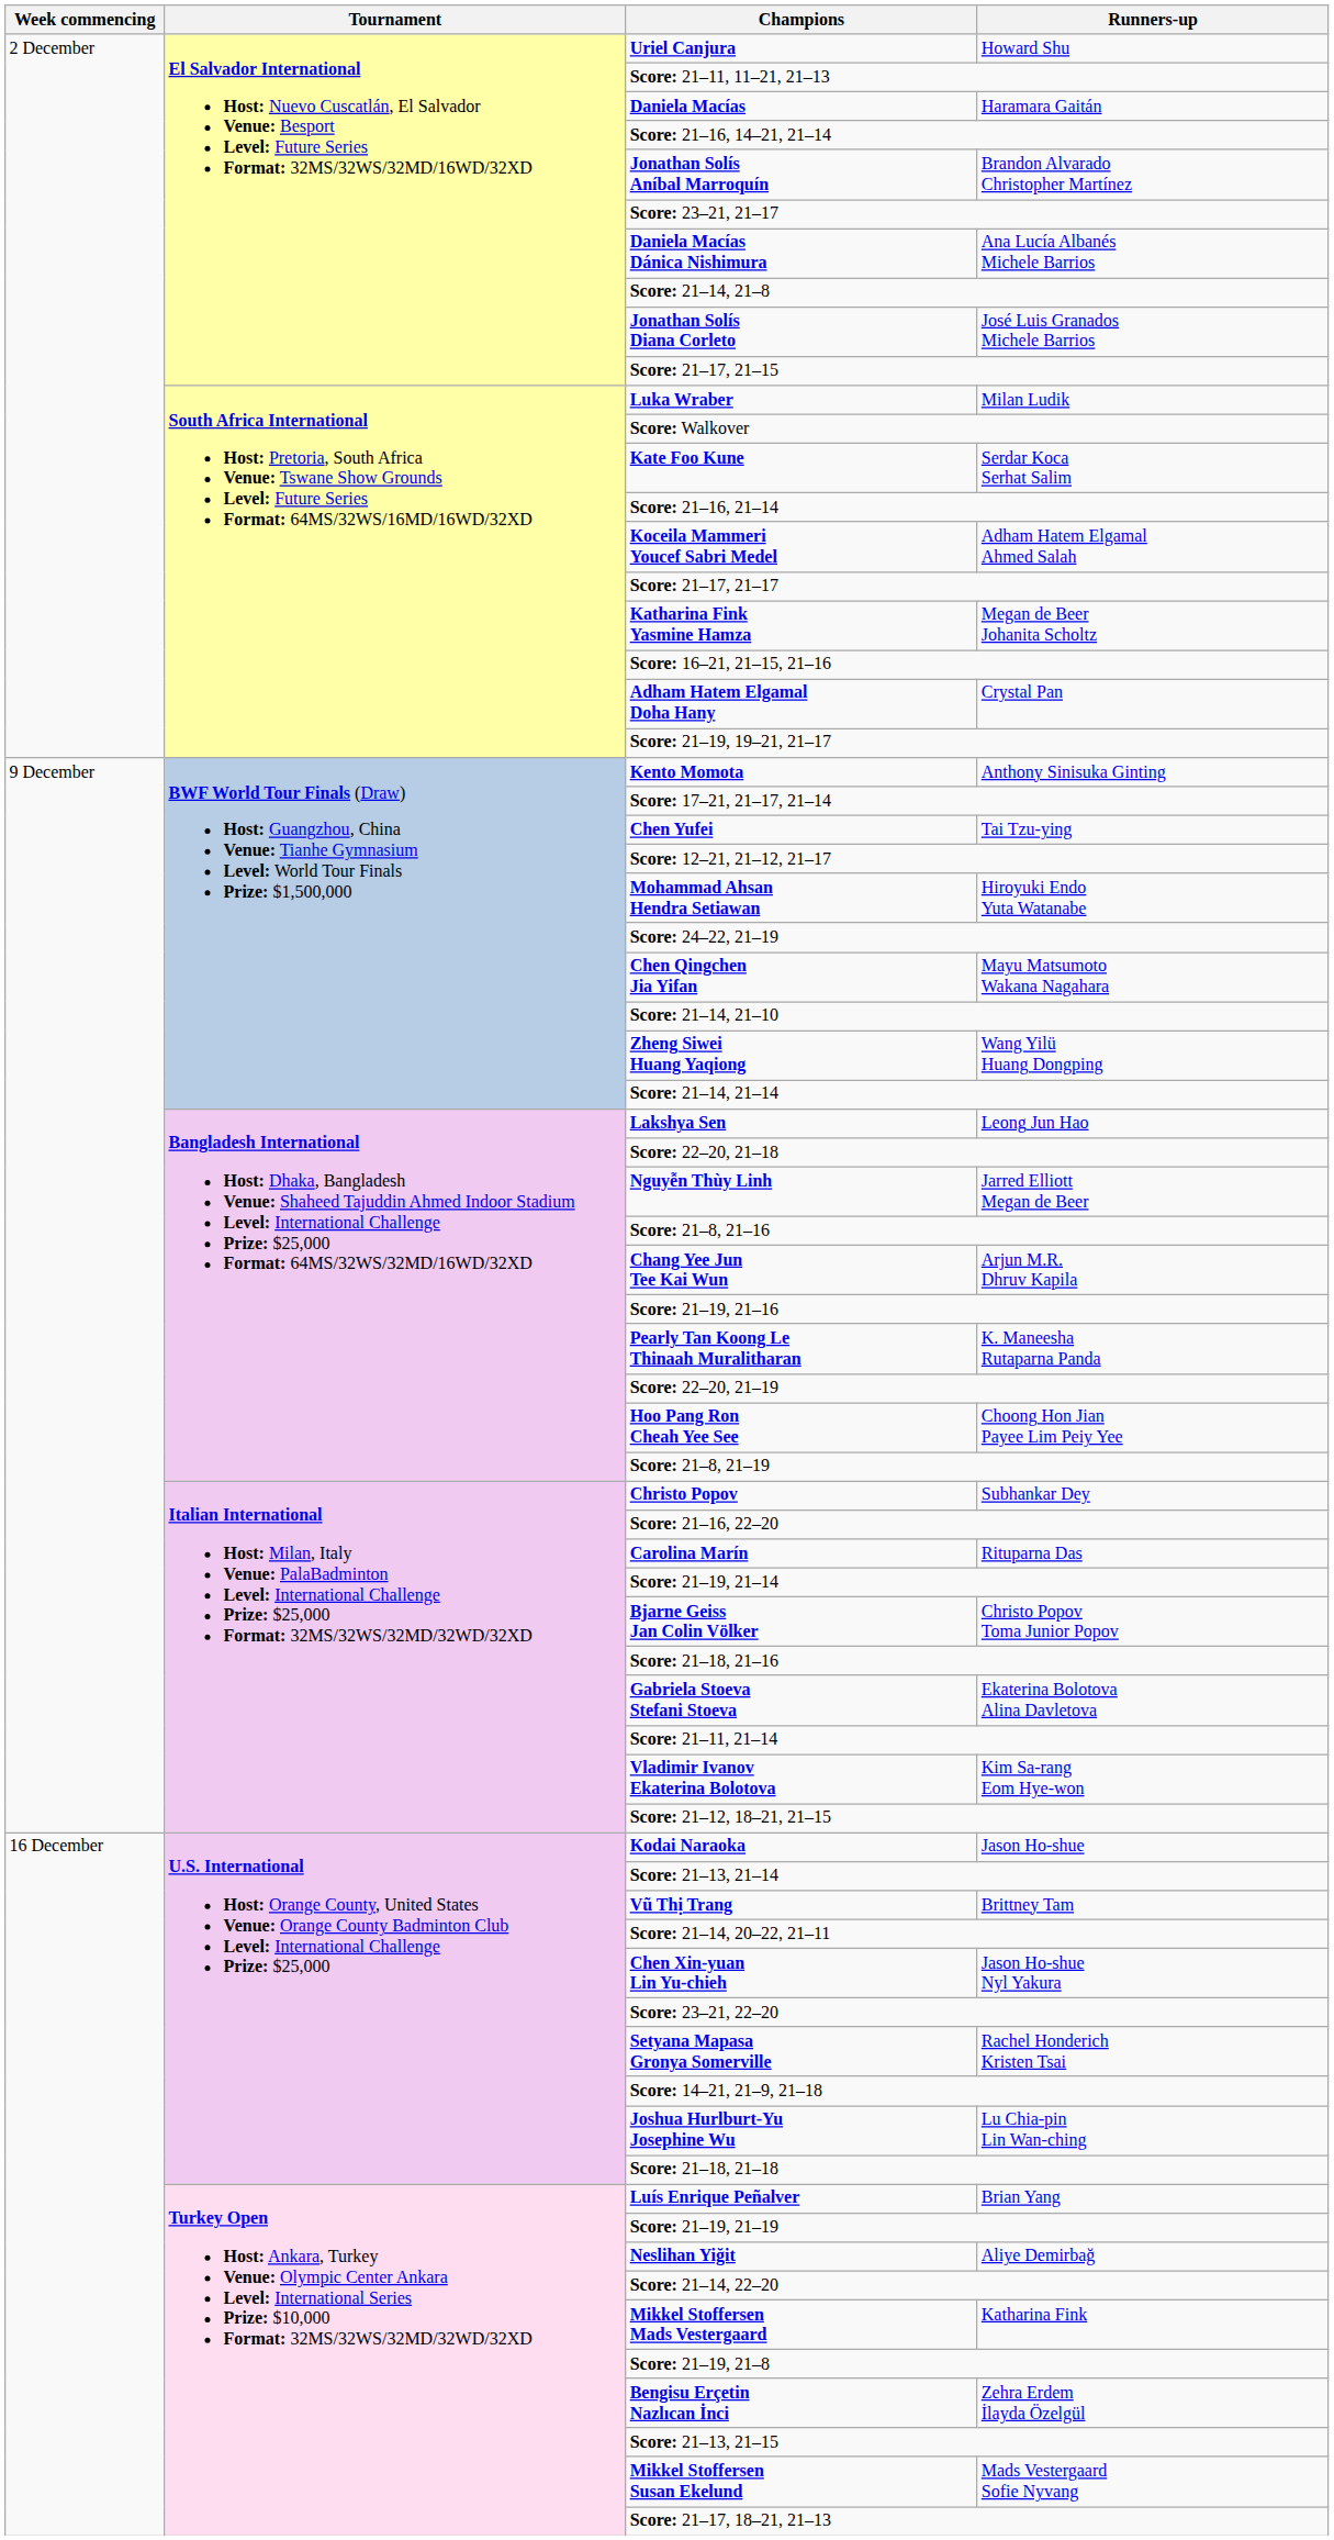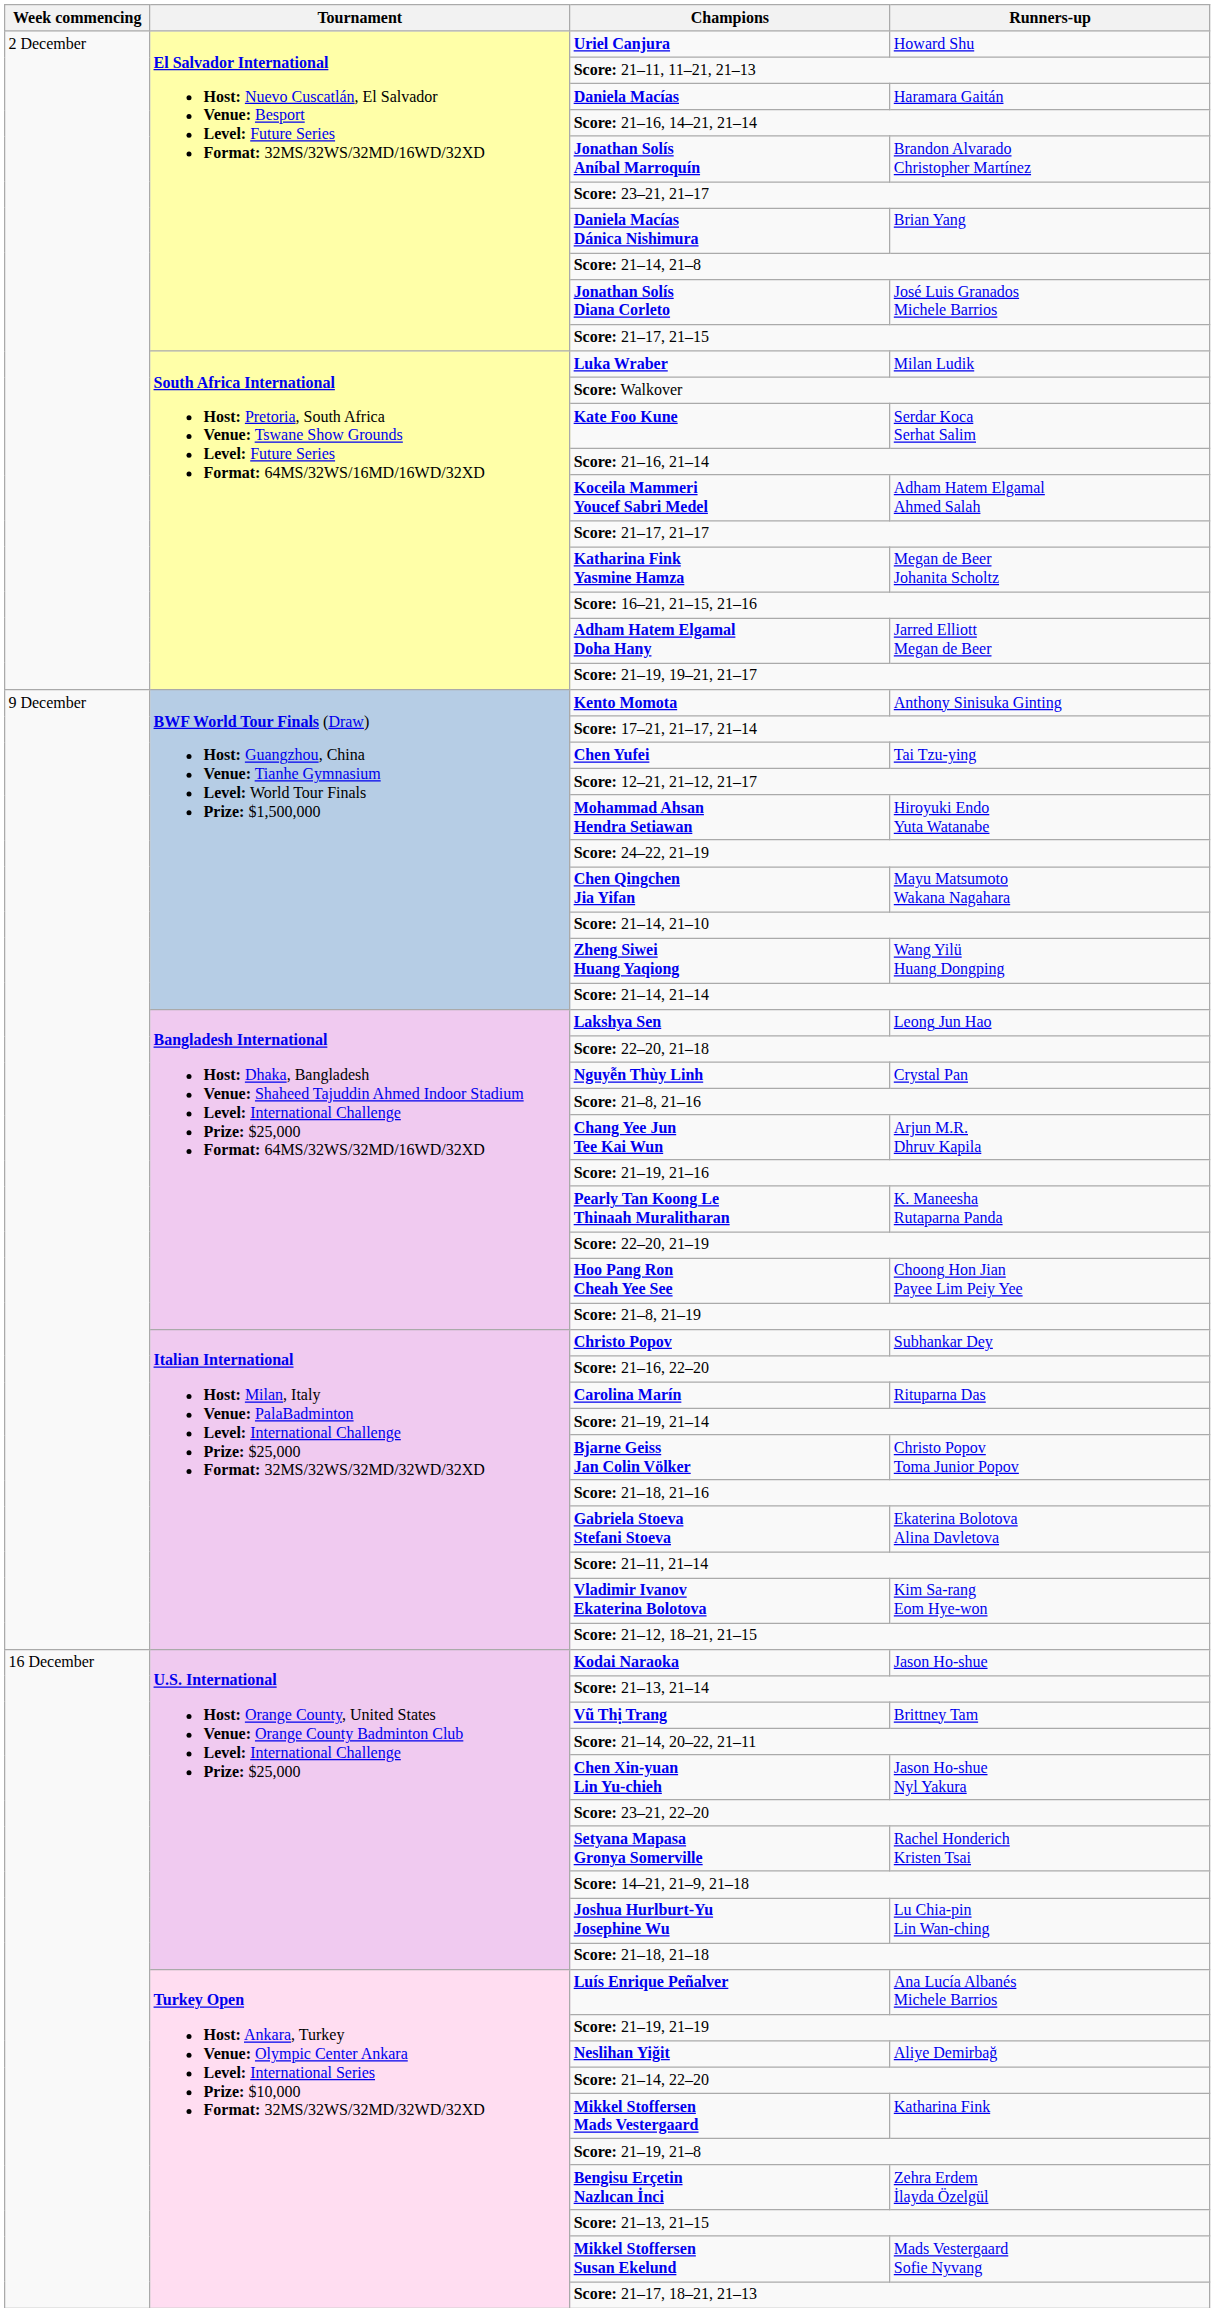Daniela Macías Dánica Nishimura | Runners-up: Ana Lucía Albanés Michele Barrios -> Brian Yang
Adham Hatem Elgamal Doha Hany | Runners-up: Crystal Pan -> Jarred Elliott Megan de Beer
Nguyễn Thùy Linh | Runners-up: Jarred Elliott Megan de Beer -> Crystal Pan
Luís Enrique Peñalver | Runners-up: Brian Yang -> Ana Lucía Albanés Michele Barrios
